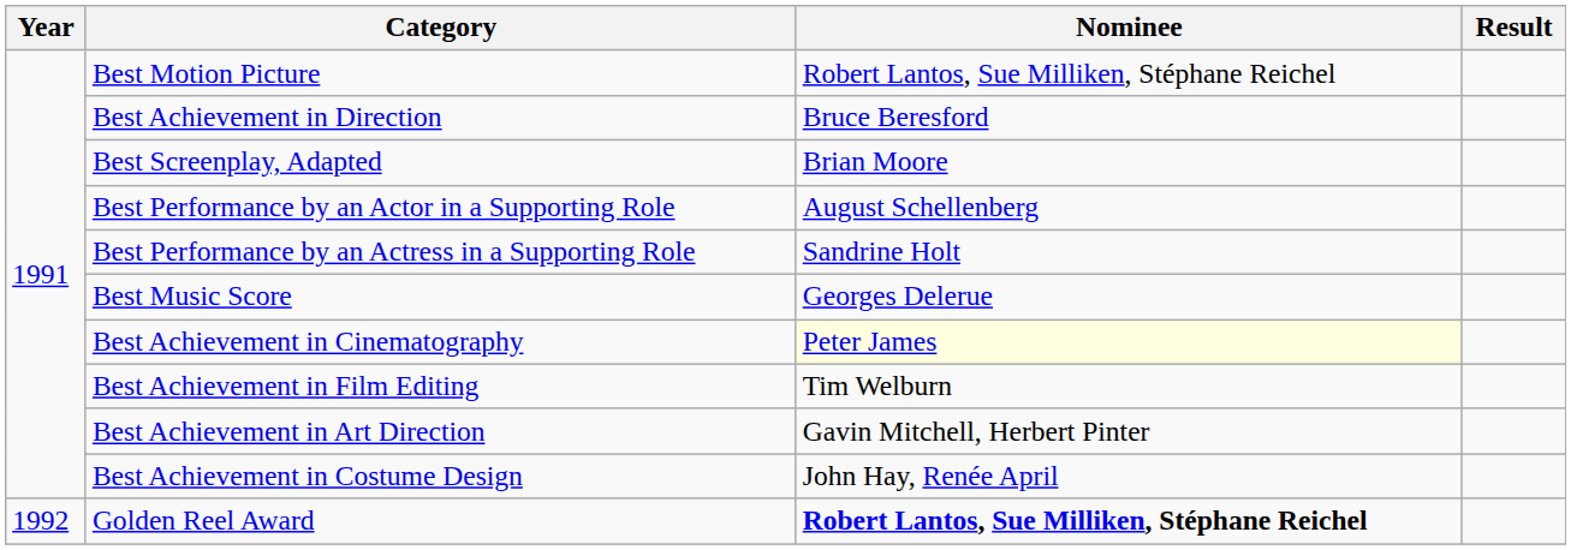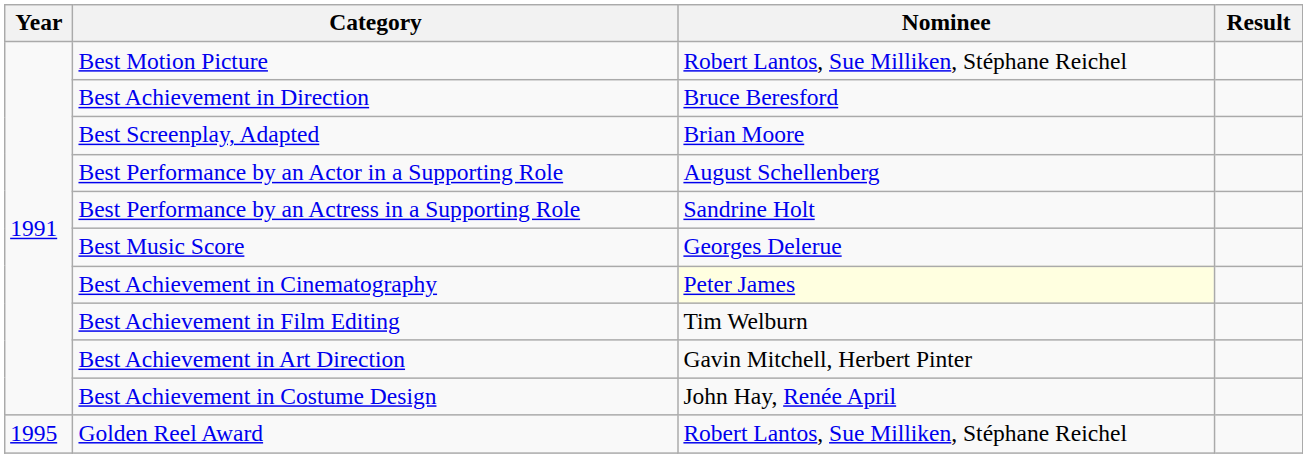Golden Reel Award | Year: 1992 -> 1995
Golden Reel Award | Nominee: bold -> normal
